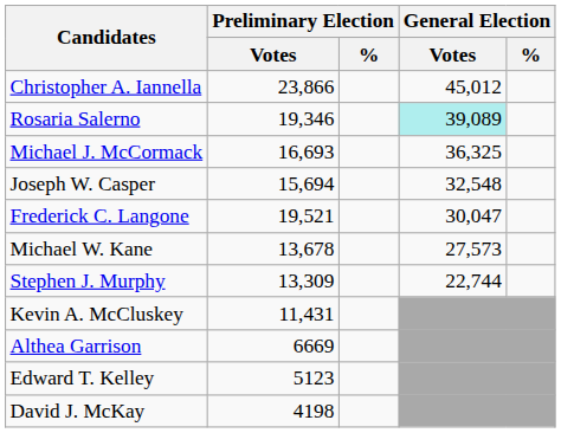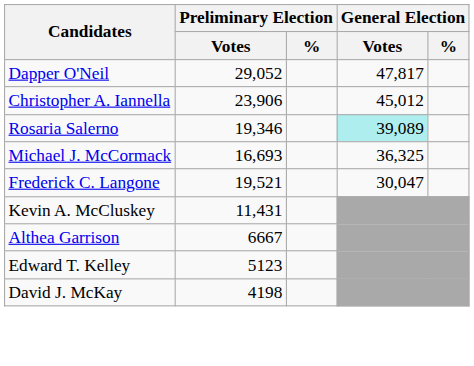+ row: Dapper O'Neil | 29,052 | 47,817
Christopher A. Iannella | Preliminary Election / Votes: 23,866 -> 23,906
- row: Joseph W. Casper | 15,694 | 32,548
- row: Michael W. Kane | 13,678 | 27,573
- row: Stephen J. Murphy | 13,309 | 22,744
Althea Garrison | Preliminary Election / Votes: 6669 -> 6667
